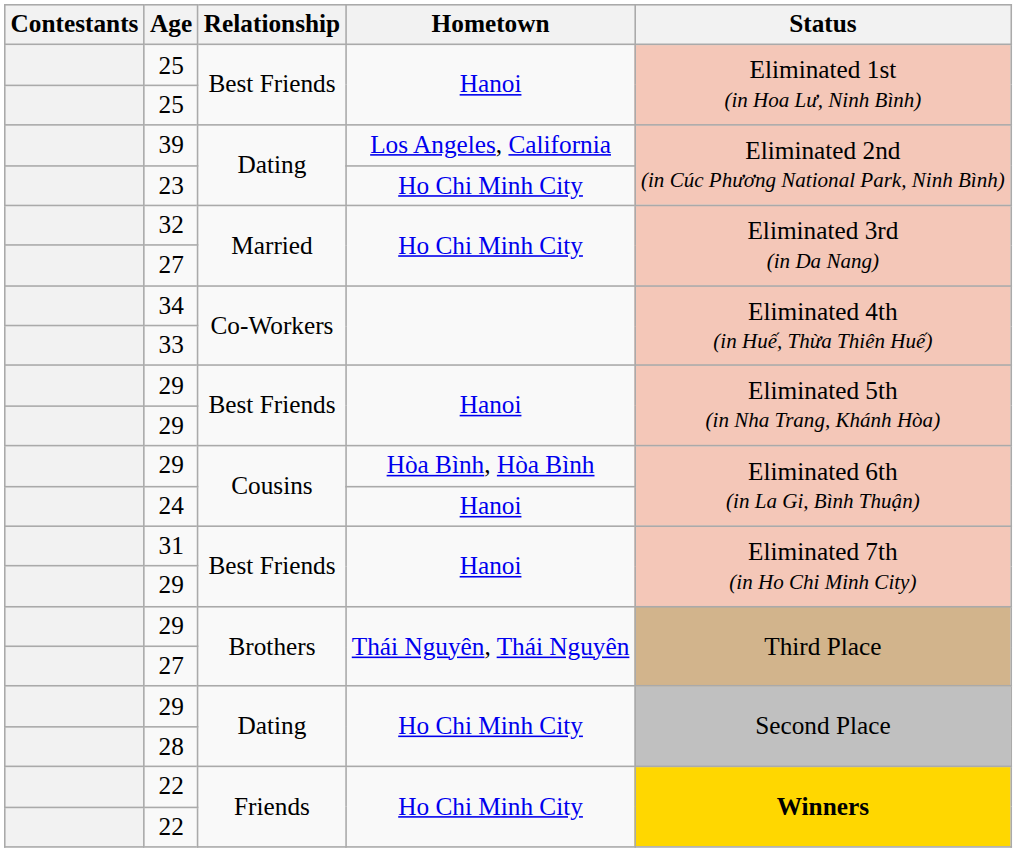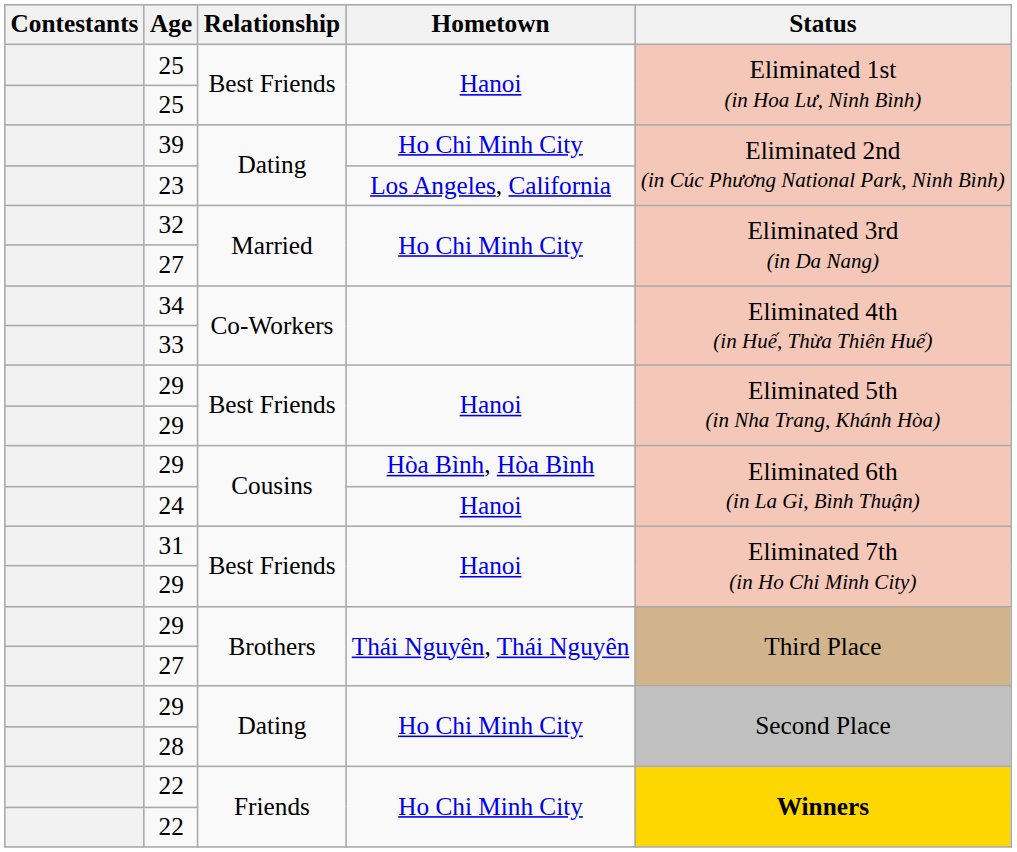39 | Hometown: Los Angeles, California -> Ho Chi Minh City
23 | Hometown: Ho Chi Minh City -> Los Angeles, California
